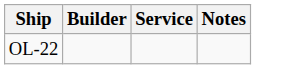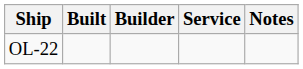+ column: Built
